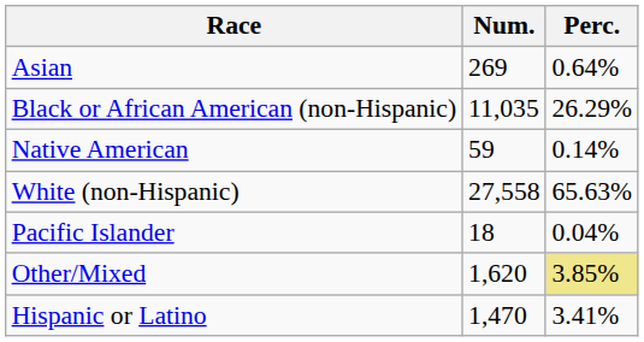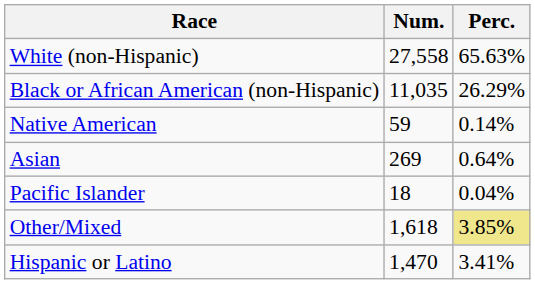rows swapped: White (non-Hispanic) <-> Asian
Other/Mixed | Num.: 1,620 -> 1,618
